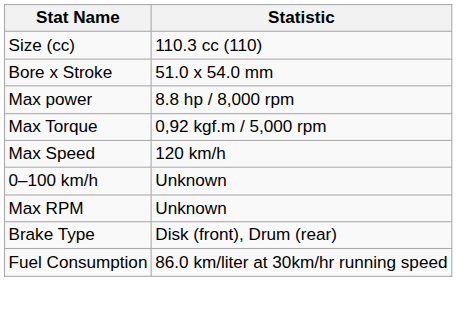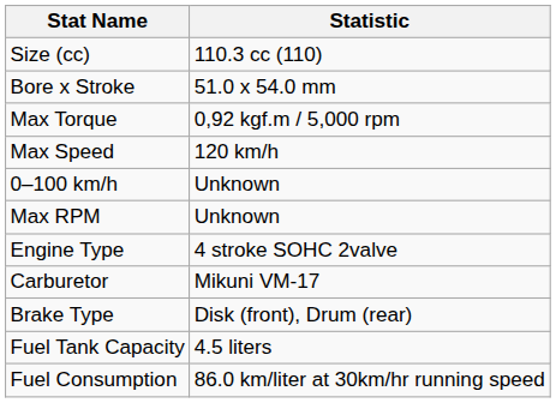- row: Max power | 8.8 hp / 8,000 rpm
+ row: Engine Type | 4 stroke SOHC 2valve
+ row: Carburetor | Mikuni VM-17
+ row: Fuel Tank Capacity | 4.5 liters
